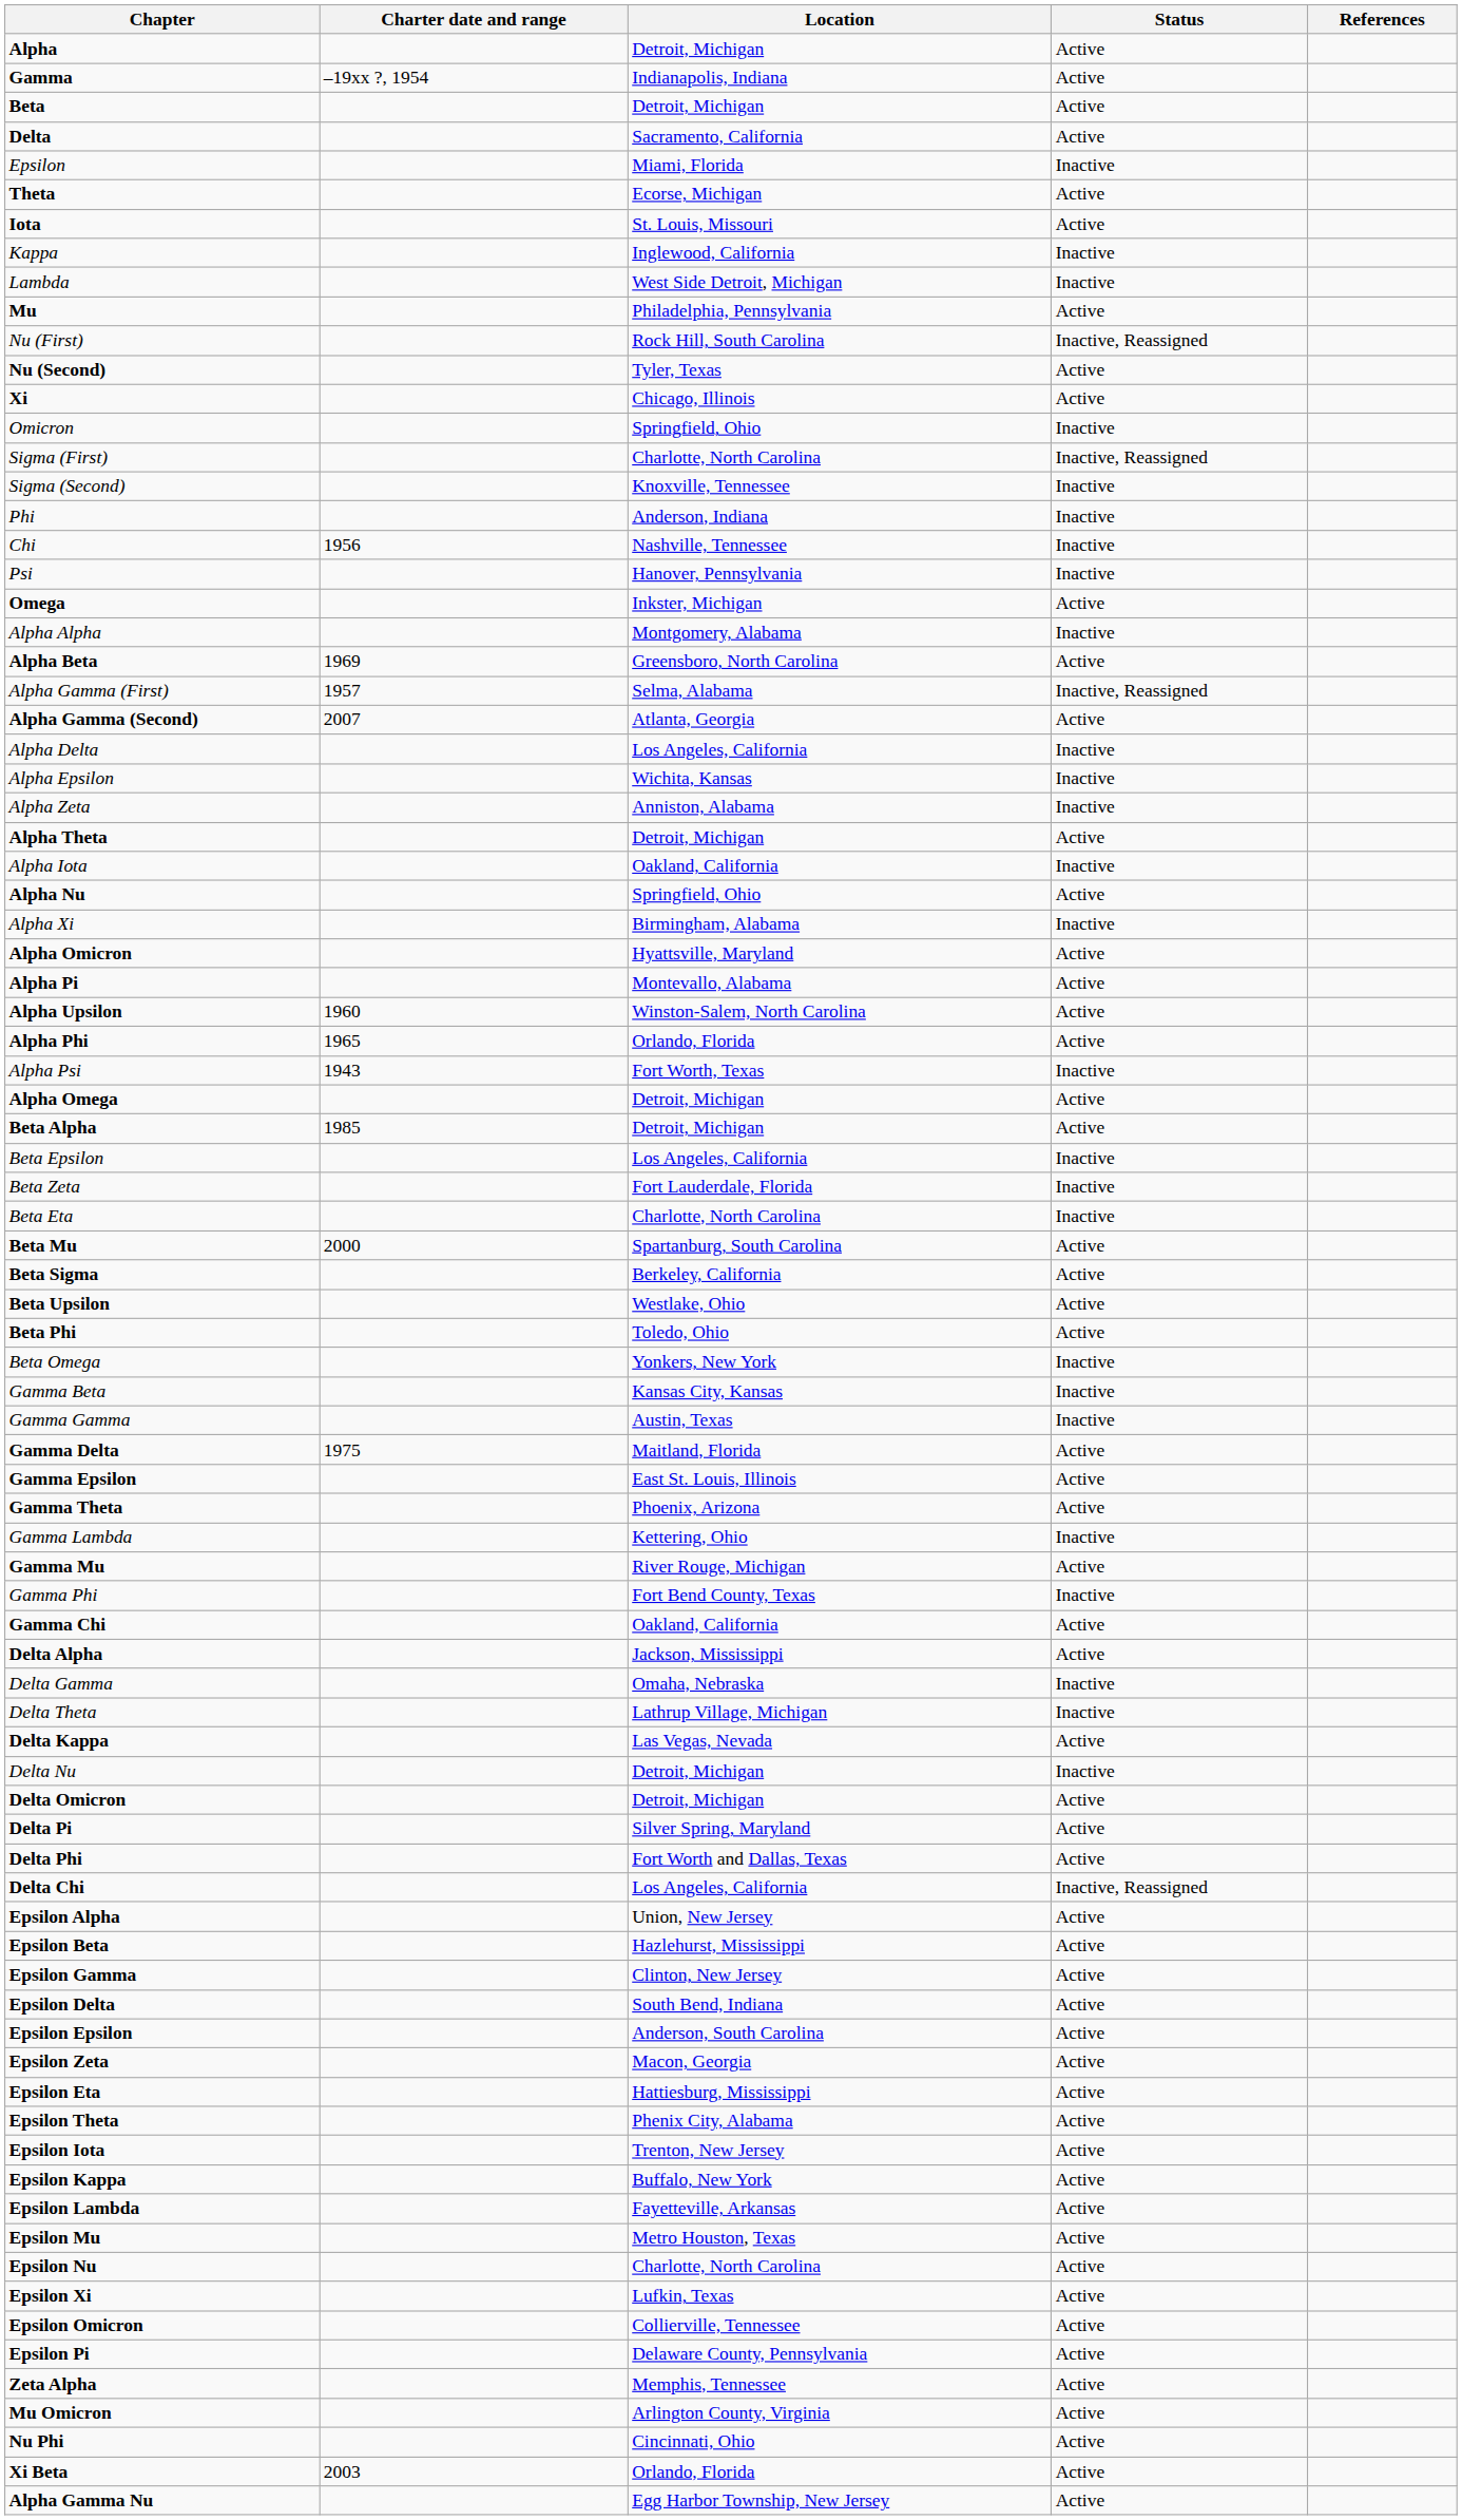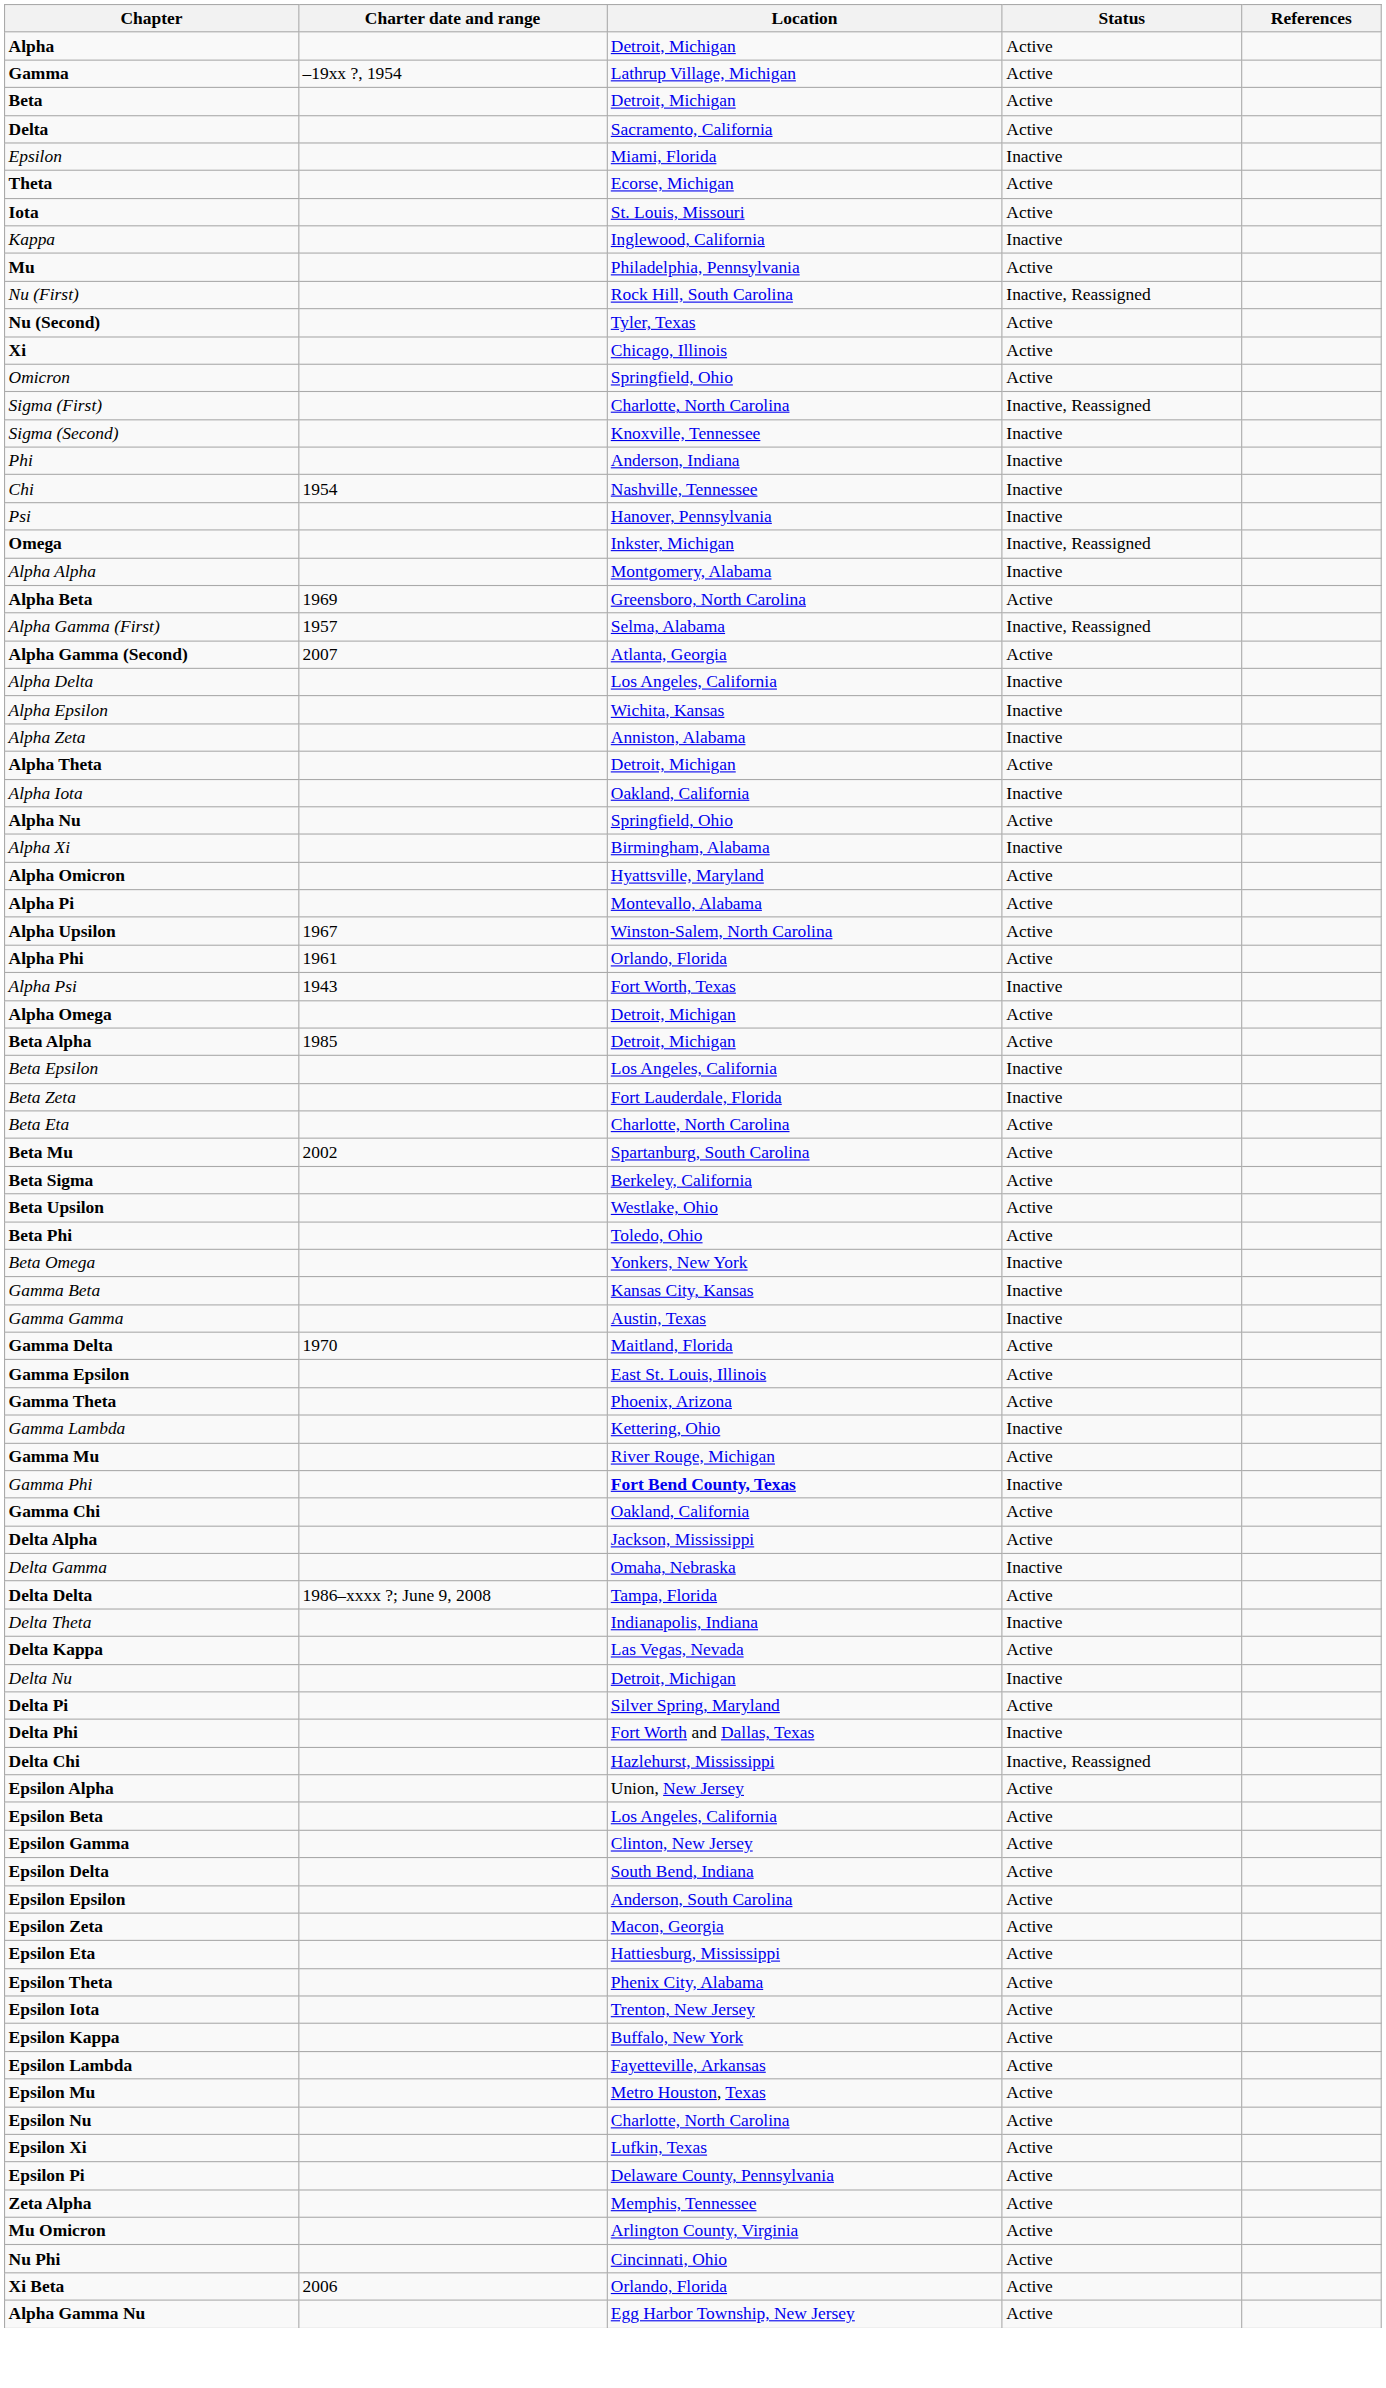Gamma | Location: Indianapolis, Indiana -> Lathrup Village, Michigan
- row: Lambda | West Side Detroit, Michigan | Inactive
Omicron | Status: Inactive -> Active
Chi | Charter date and range: 1956 -> 1954
Omega | Status: Active -> Inactive, Reassigned
Alpha Upsilon | Charter date and range: 1960 -> 1967
Alpha Phi | Charter date and range: 1965 -> 1961
Beta Eta | Status: Inactive -> Active
Beta Mu | Charter date and range: 2000 -> 2002
Gamma Delta | Charter date and range: 1975 -> 1970
Gamma Phi | Location: normal -> bold
+ row: Delta Delta | 1986–xxxx ?; June 9, 2008 | Tampa, Florida | Active
Delta Theta | Location: Lathrup Village, Michigan -> Indianapolis, Indiana
- row: Delta Omicron | Detroit, Michigan | Active
Delta Phi | Status: Active -> Inactive
Delta Chi | Location: Los Angeles, California -> Hazlehurst, Mississippi
Epsilon Beta | Location: Hazlehurst, Mississippi -> Los Angeles, California
- row: Epsilon Omicron | Collierville, Tennessee | Active
Xi Beta | Charter date and range: 2003 -> 2006
